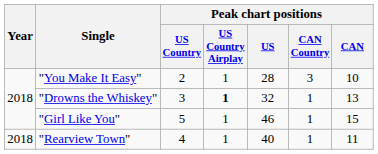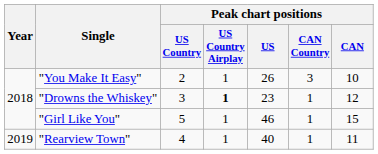"You Make It Easy" | Peak chart positions / US: 28 -> 26
"Drowns the Whiskey" | Peak chart positions / US: 32 -> 23
"Drowns the Whiskey" | Peak chart positions / CAN: 13 -> 12
"Rearview Town" | Year: 2018 -> 2019
